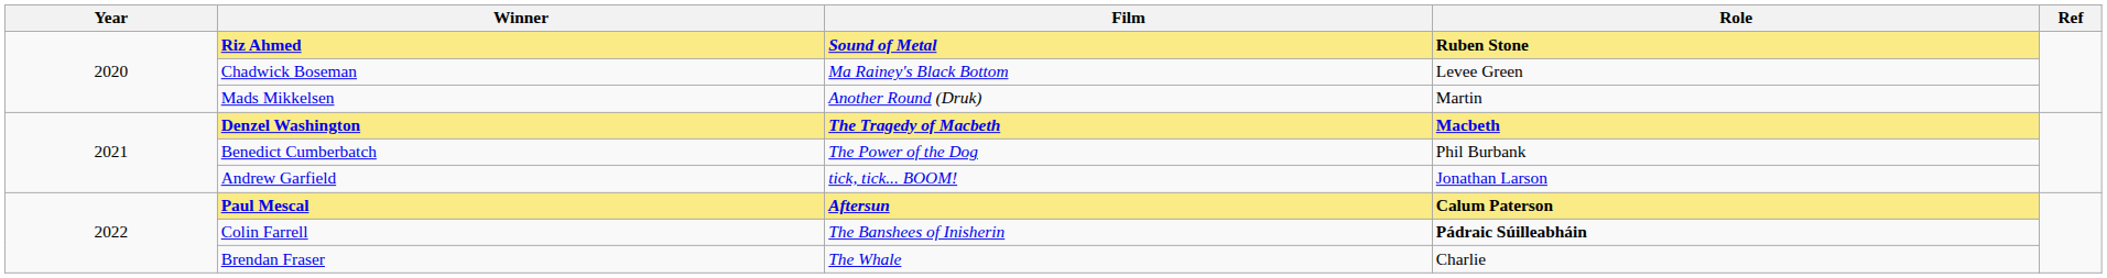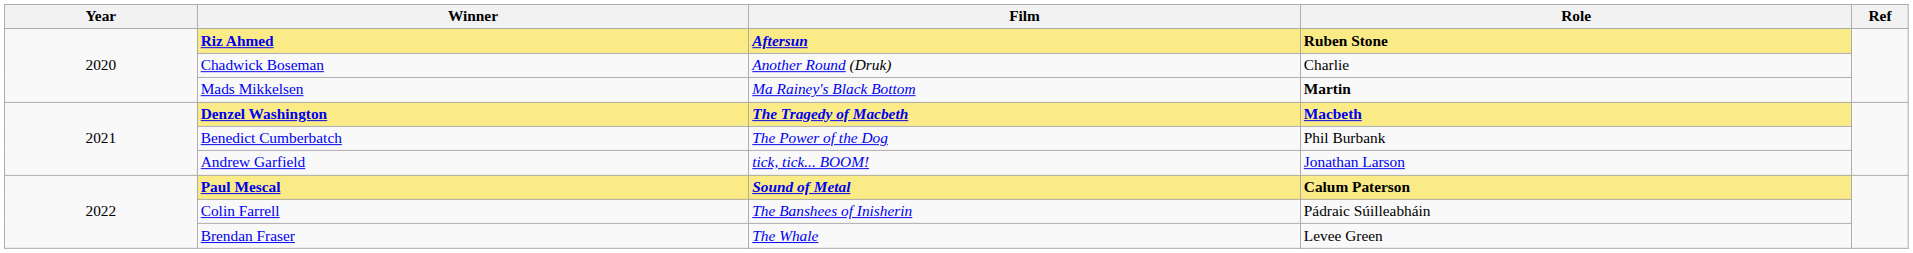Riz Ahmed | Film: Sound of Metal -> Aftersun
Chadwick Boseman | Film: Ma Rainey's Black Bottom -> Another Round (Druk)
Chadwick Boseman | Role: Levee Green -> Charlie
Mads Mikkelsen | Film: Another Round (Druk) -> Ma Rainey's Black Bottom
Mads Mikkelsen | Role: normal -> bold
Paul Mescal | Film: Aftersun -> Sound of Metal
Colin Farrell | Role: bold -> normal
Brendan Fraser | Role: Charlie -> Levee Green
